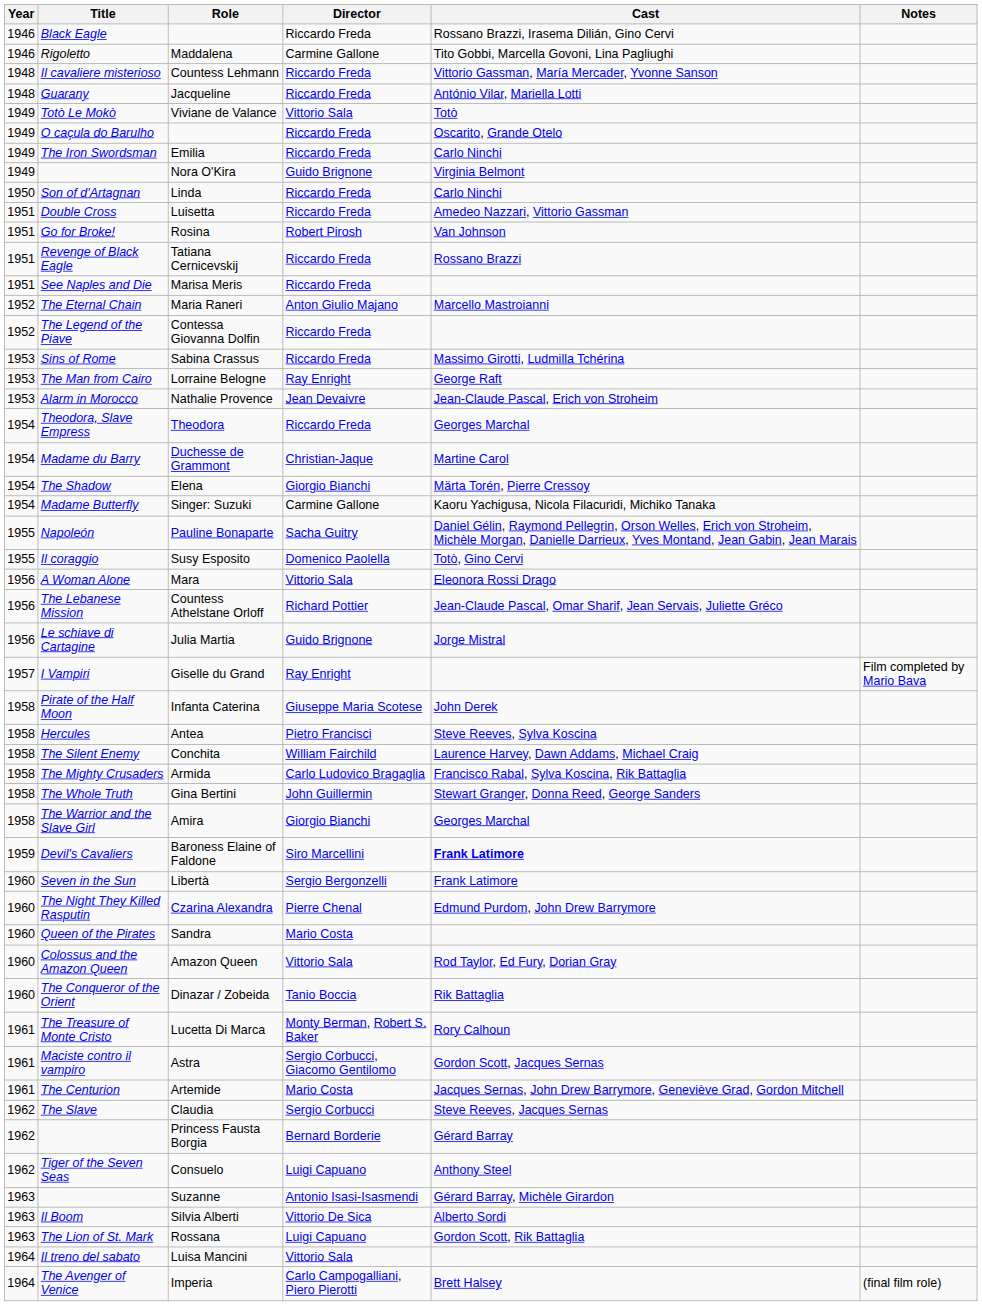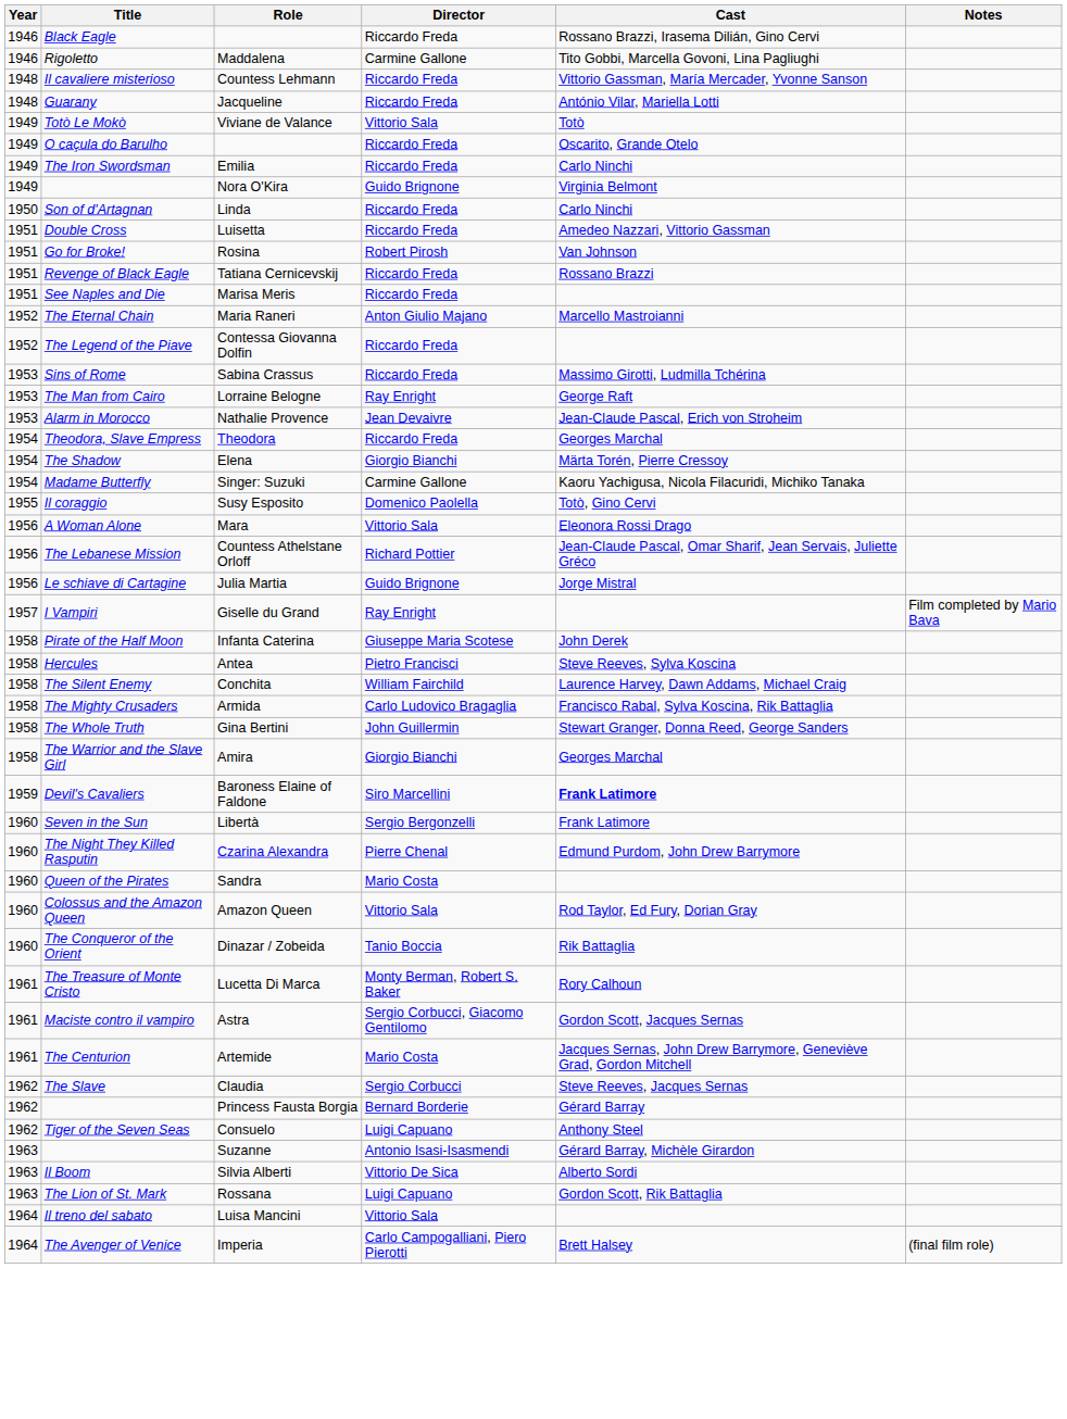- row: 1954 | Madame du Barry | Duchesse de Grammont | Christian-Jaque | Martine Carol
- row: 1955 | Napoleón | Pauline Bonaparte | Sacha Guitry | Daniel Gélin, Raymond Pellegrin, Orson Welles, Erich von Stroheim, Michèle Morgan, Danielle Darrieux, Yves Montand, Jean Gabin, Jean Marais
